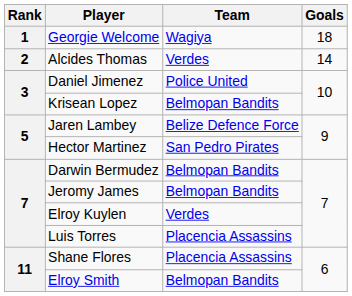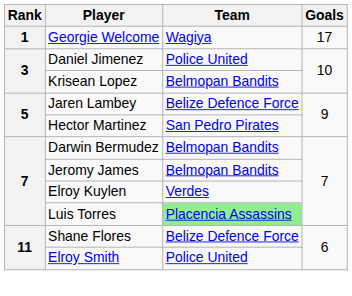Georgie Welcome | Goals: 18 -> 17
- row: 2 | Alcides Thomas | Verdes | 14
Luis Torres | Team: no background -> lightgreen background
Shane Flores | Team: Placencia Assassins -> Belize Defence Force
Elroy Smith | Team: Belmopan Bandits -> Police United
